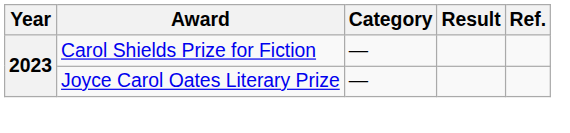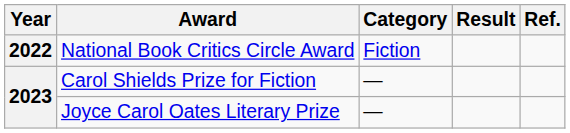+ row: 2022 | National Book Critics Circle Award | Fiction
